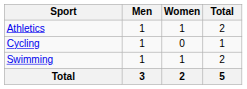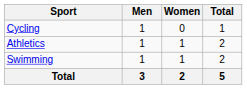rows swapped: Athletics <-> Cycling
